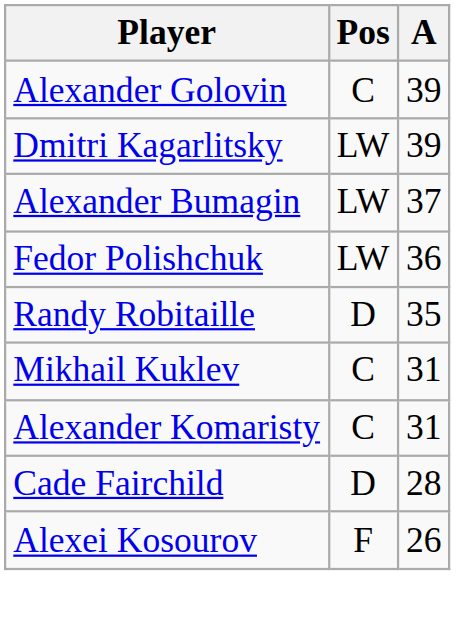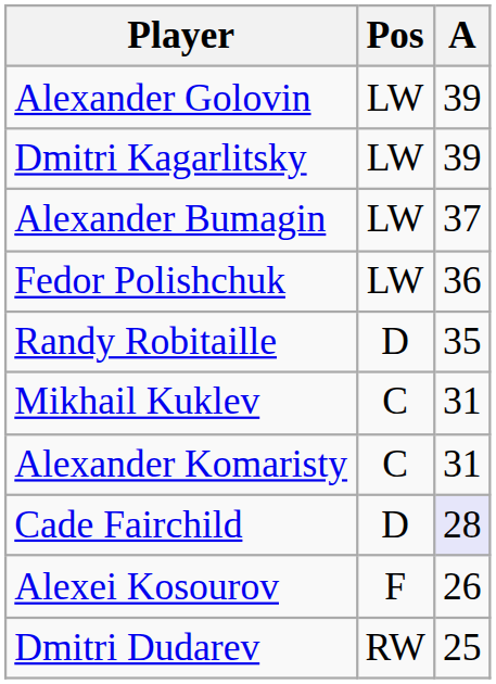Alexander Golovin | Pos: C -> LW
Cade Fairchild | A: no background -> lavender background
+ row: Dmitri Dudarev | RW | 25
